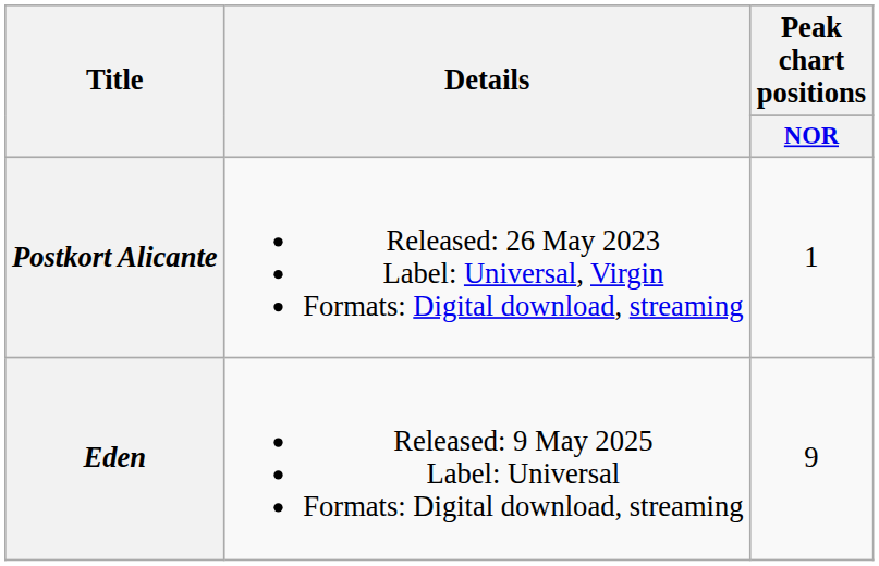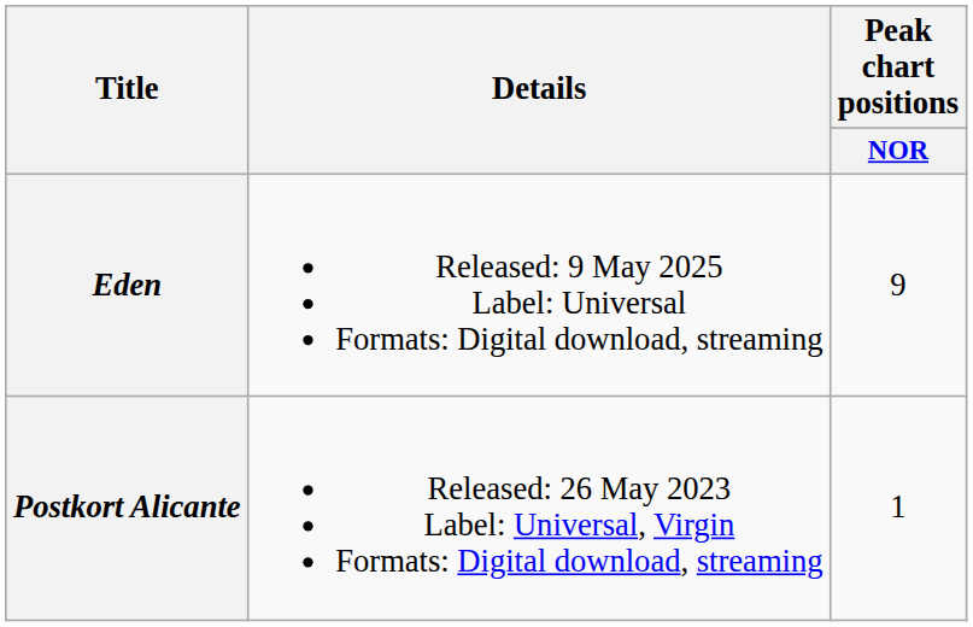rows swapped: Postkort Alicante <-> Eden
